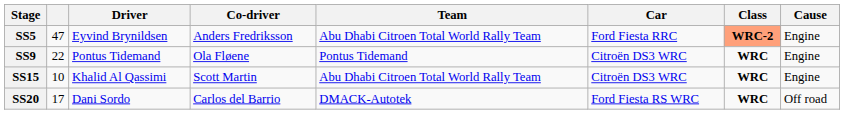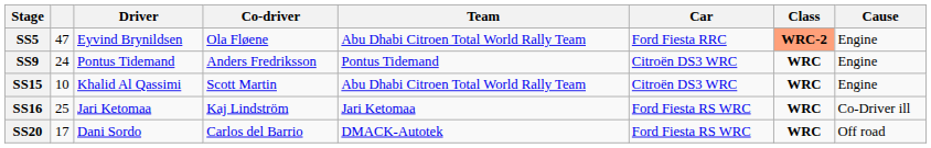SS5 | Co-driver: Anders Fredriksson -> Ola Fløene
SS9 | column 2: 22 -> 24
SS9 | Co-driver: Ola Fløene -> Anders Fredriksson
+ row: SS16 | 25 | Jari Ketomaa | Kaj Lindström | Jari Ketomaa | Ford Fiesta RS WRC | WRC | Co-Driver ill
